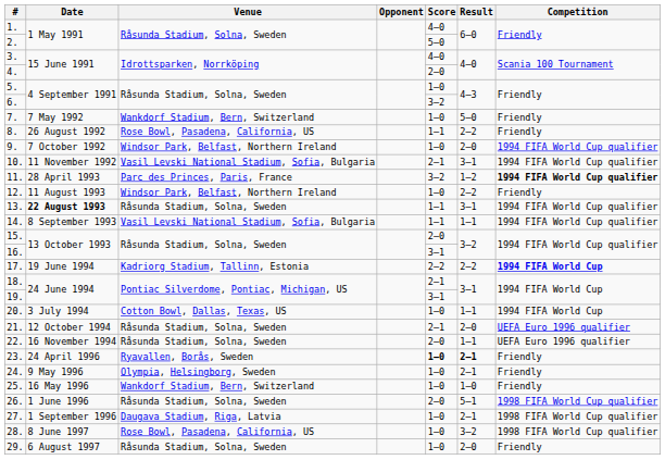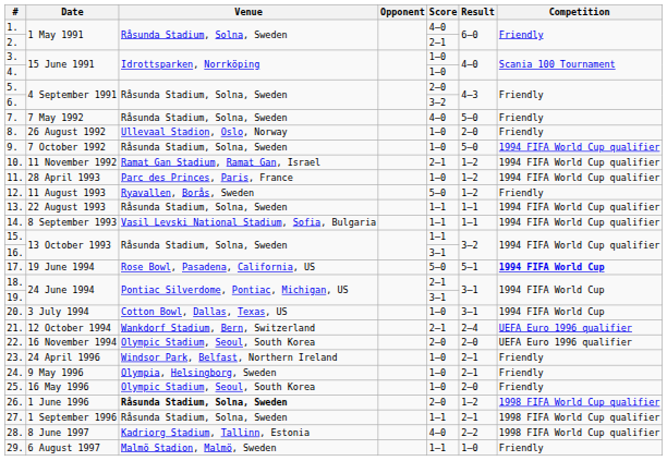2. | Score: 5–0 -> 2–1
3. | Score: 4–0 -> 1–0
4. | Score: 2–0 -> 1–0
5. | Score: 1–0 -> 2–0
7. | Venue: Wankdorf Stadium, Bern, Switzerland -> Råsunda Stadium, Solna, Sweden
7. | Score: 1–0 -> 4–0
8. | Venue: Rose Bowl, Pasadena, California, US -> Ullevaal Stadion, Oslo, Norway
8. | Score: 1–1 -> 1–0
8. | Result: 2–2 -> 2–0
9. | Venue: Windsor Park, Belfast, Northern Ireland -> Råsunda Stadium, Solna, Sweden
9. | Result: 2–0 -> 5–0
10. | Venue: Vasil Levski National Stadium, Sofia, Bulgaria -> Ramat Gan Stadium, Ramat Gan, Israel
10. | Result: 3–1 -> 1–2
11. | Score: 3–2 -> 1–0
11. | Competition: bold -> normal
12. | Venue: Windsor Park, Belfast, Northern Ireland -> Ryavallen, Borås, Sweden
12. | Score: 1–0 -> 5–0
12. | Result: 2–2 -> 1–2
13. | Date: bold -> normal
13. | Result: 3–1 -> 1–1
15. | Score: 2–0 -> 1–1
17. | Venue: Kadriorg Stadium, Tallinn, Estonia -> Rose Bowl, Pasadena, California, US
17. | Score: 2–2 -> 5–0
17. | Result: 2–2 -> 5–1
20. | Result: 1–1 -> 3–1
21. | Venue: Råsunda Stadium, Solna, Sweden -> Wankdorf Stadium, Bern, Switzerland
21. | Result: 2–0 -> 2–4
22. | Venue: Råsunda Stadium, Solna, Sweden -> Olympic Stadium, Seoul, South Korea
22. | Result: 1–1 -> 2–0
23. | Venue: Ryavallen, Borås, Sweden -> Windsor Park, Belfast, Northern Ireland
23. | Score: bold -> normal
23. | Result: bold -> normal
25. | Venue: Wankdorf Stadium, Bern, Switzerland -> Olympic Stadium, Seoul, South Korea
25. | Result: 1–0 -> 2–0
26. | Venue: normal -> bold
26. | Result: 5–1 -> 1–2
27. | Venue: Daugava Stadium, Riga, Latvia -> Råsunda Stadium, Solna, Sweden
27. | Score: 1–0 -> 1–1
28. | Venue: Rose Bowl, Pasadena, California, US -> Kadriorg Stadium, Tallinn, Estonia
28. | Score: 1–0 -> 4–0
28. | Result: 3–2 -> 2–2
29. | Venue: Råsunda Stadium, Solna, Sweden -> Malmö Stadion, Malmö, Sweden
29. | Score: 1–0 -> 1–1
29. | Result: 2–0 -> 1–0
